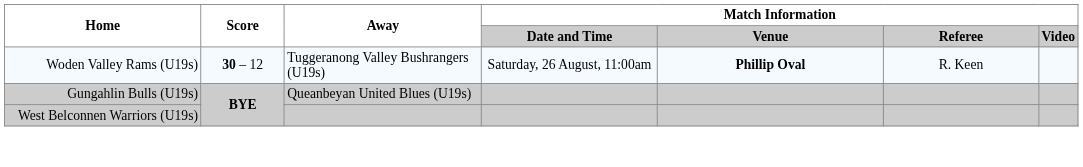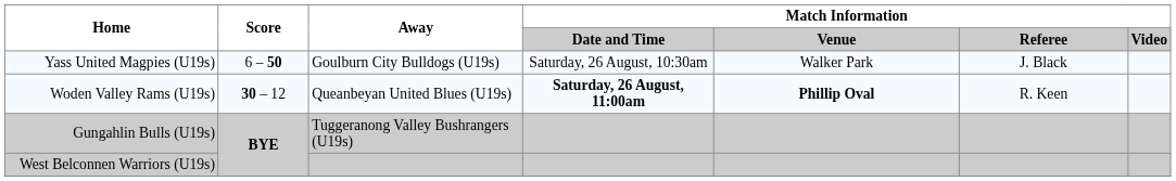+ row: Yass United Magpies (U19s) | 6 – 50 | Goulburn City Bulldogs (U19s) | Saturday, 26 August, 10:30am | Walker Park | J. Black
Woden Valley Rams (U19s) | Away: Tuggeranong Valley Bushrangers (U19s) -> Queanbeyan United Blues (U19s)
Woden Valley Rams (U19s) | Match Information / Date and Time: normal -> bold
Gungahlin Bulls (U19s) | Away: Queanbeyan United Blues (U19s) -> Tuggeranong Valley Bushrangers (U19s)
